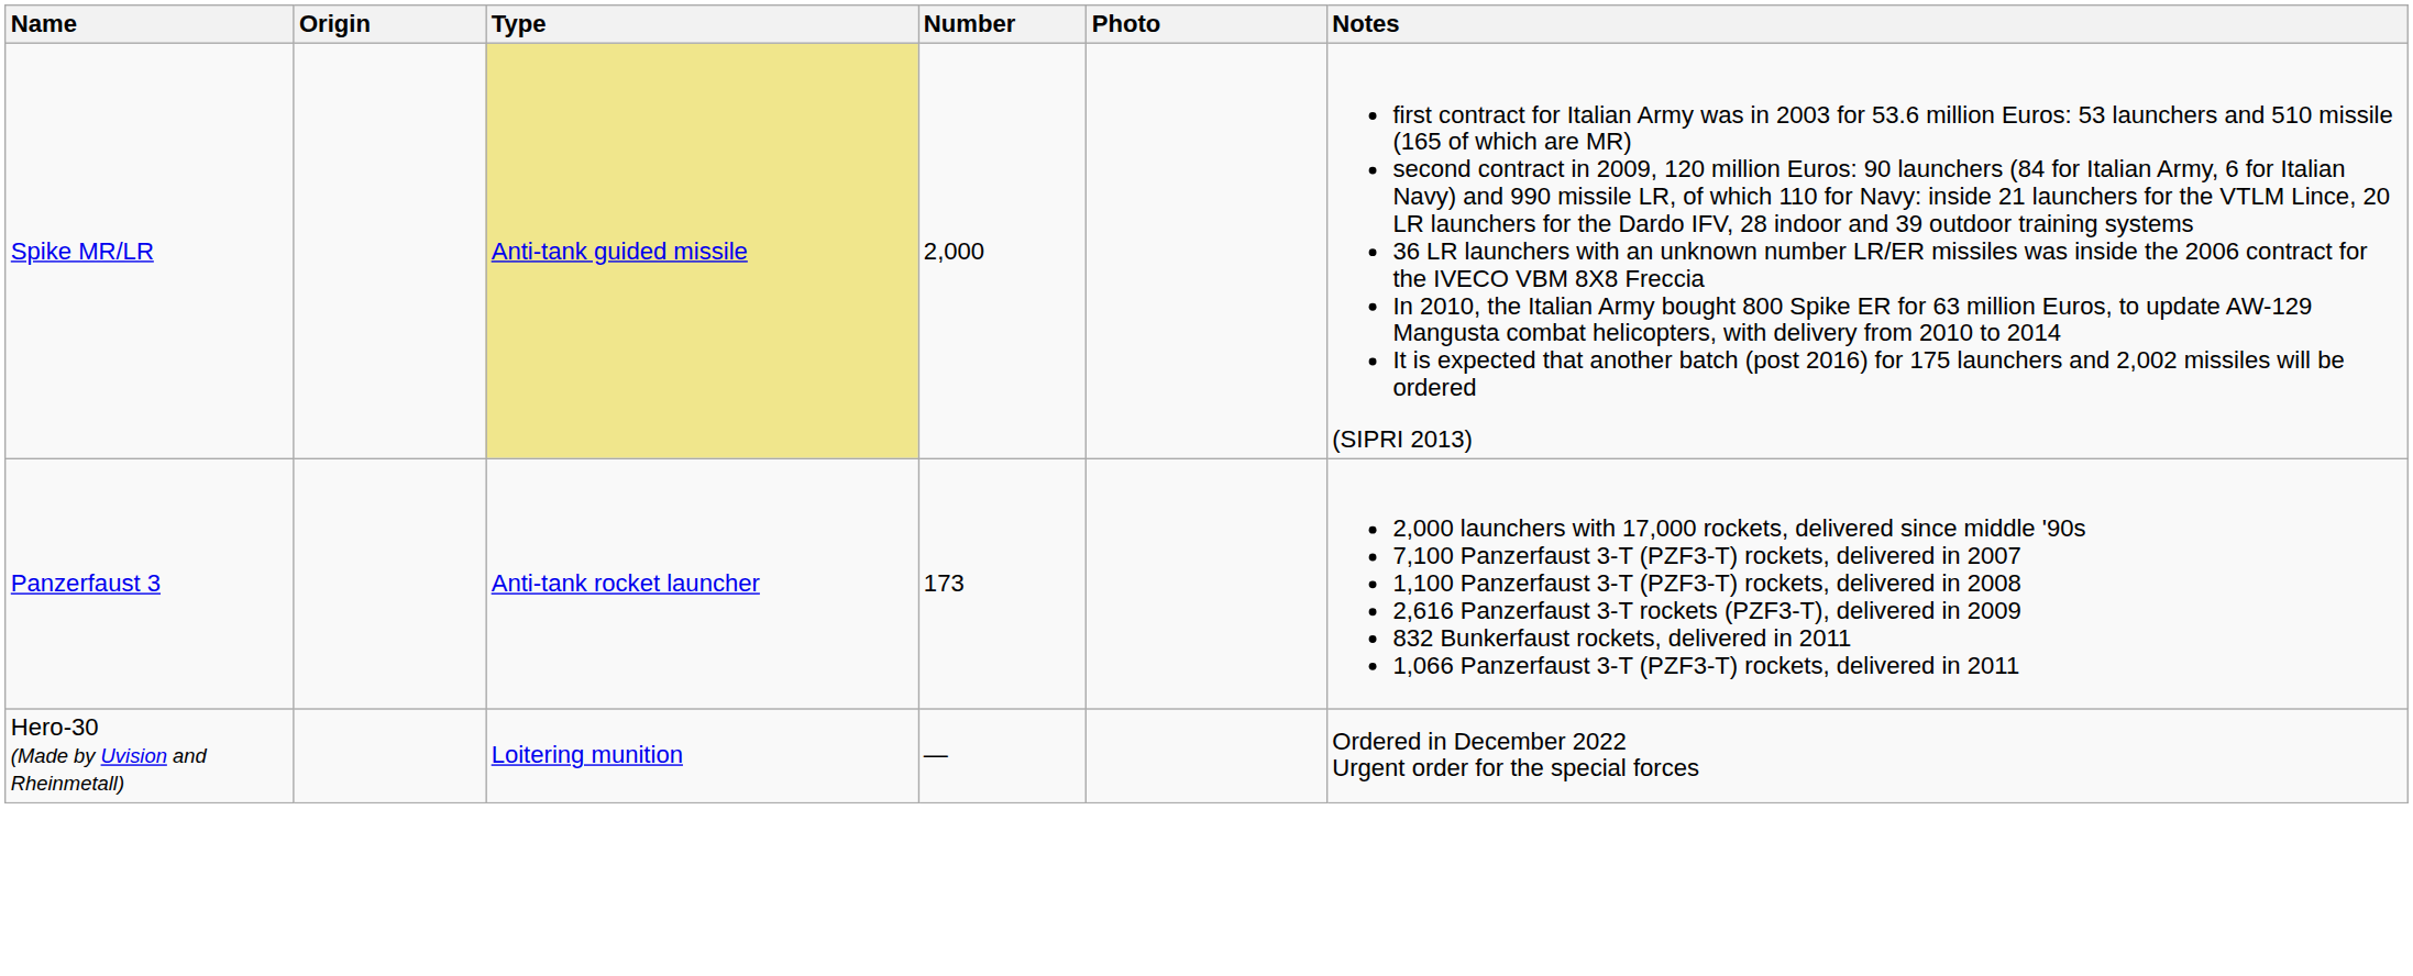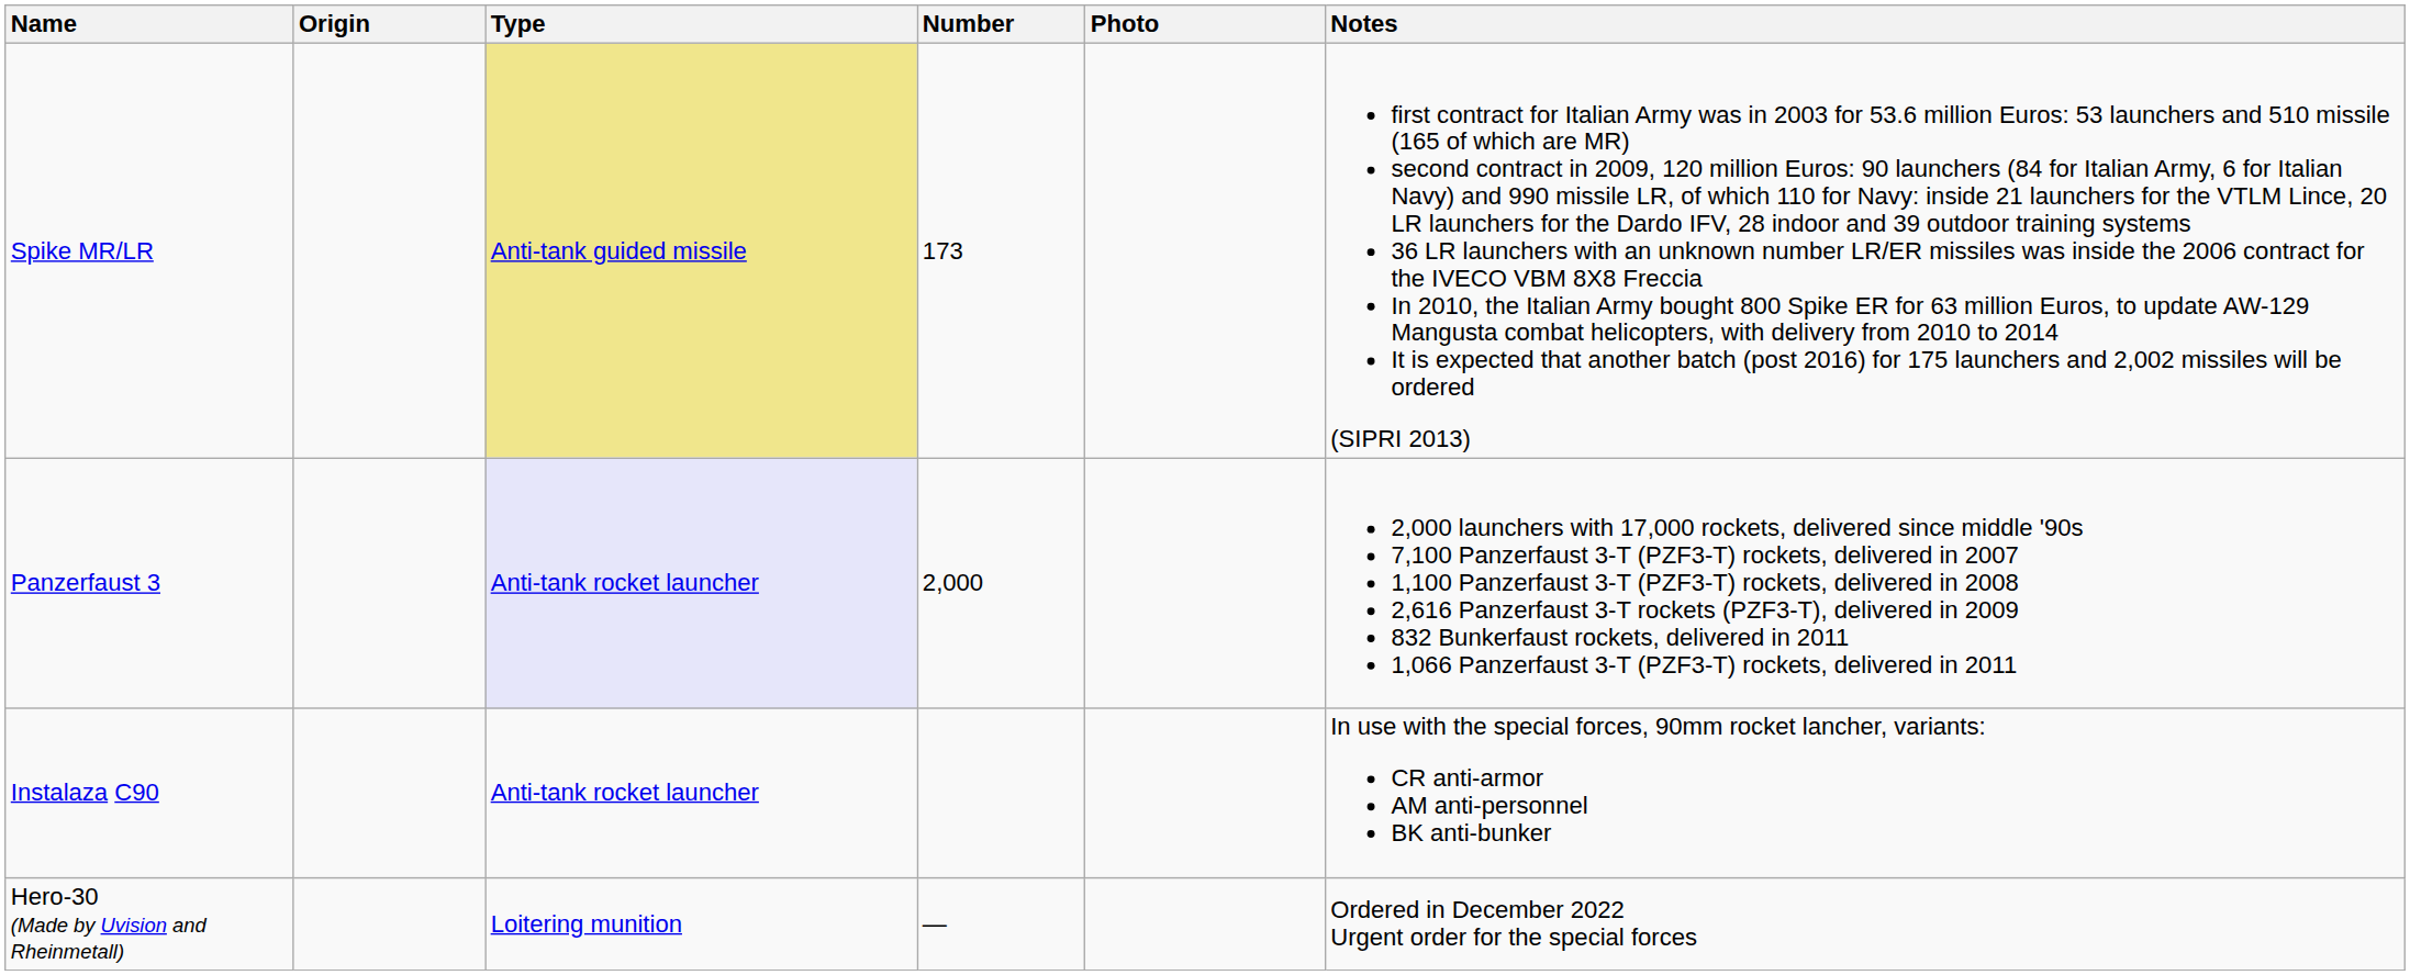Spike MR/LR | Number: 2,000 -> 173
Panzerfaust 3 | Type: no background -> lavender background
Panzerfaust 3 | Number: 173 -> 2,000
+ row: Instalaza C90 | Anti-tank rocket launcher | In use with the special forces, 90mm rocket lancher, variants: CR anti-armor AM anti-personnel BK anti-bunker
